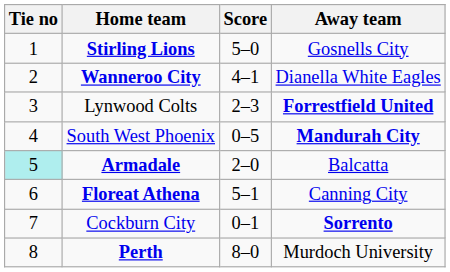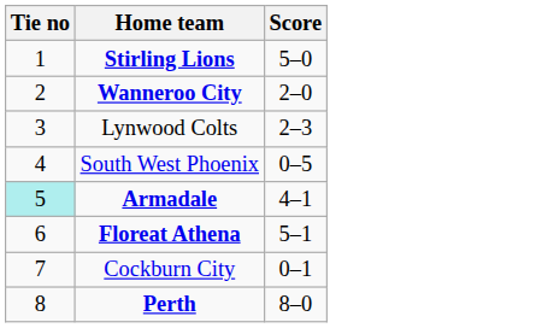- column: Away team | Gosnells City | Dianella White Eagles | Forrestfield United | Mandurah City | Balcatta | Canning City | Sorrento | Murdoch University
Wanneroo City | Score: 4–1 -> 2–0
Armadale | Score: 2–0 -> 4–1
